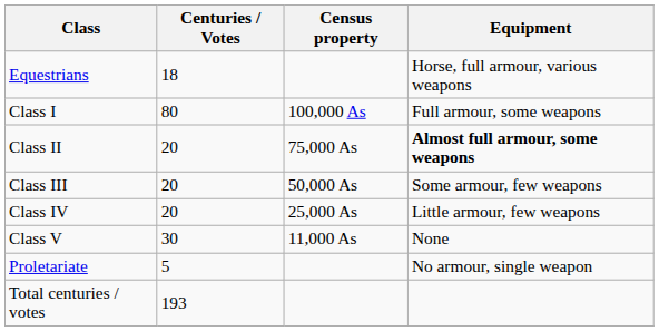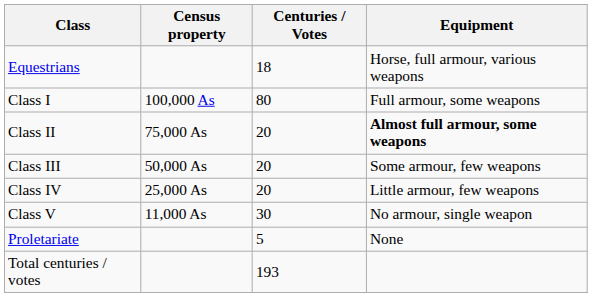columns swapped: Centuries / Votes <-> Census property
Class V | Equipment: None -> No armour, single weapon
Proletariate | Equipment: No armour, single weapon -> None
